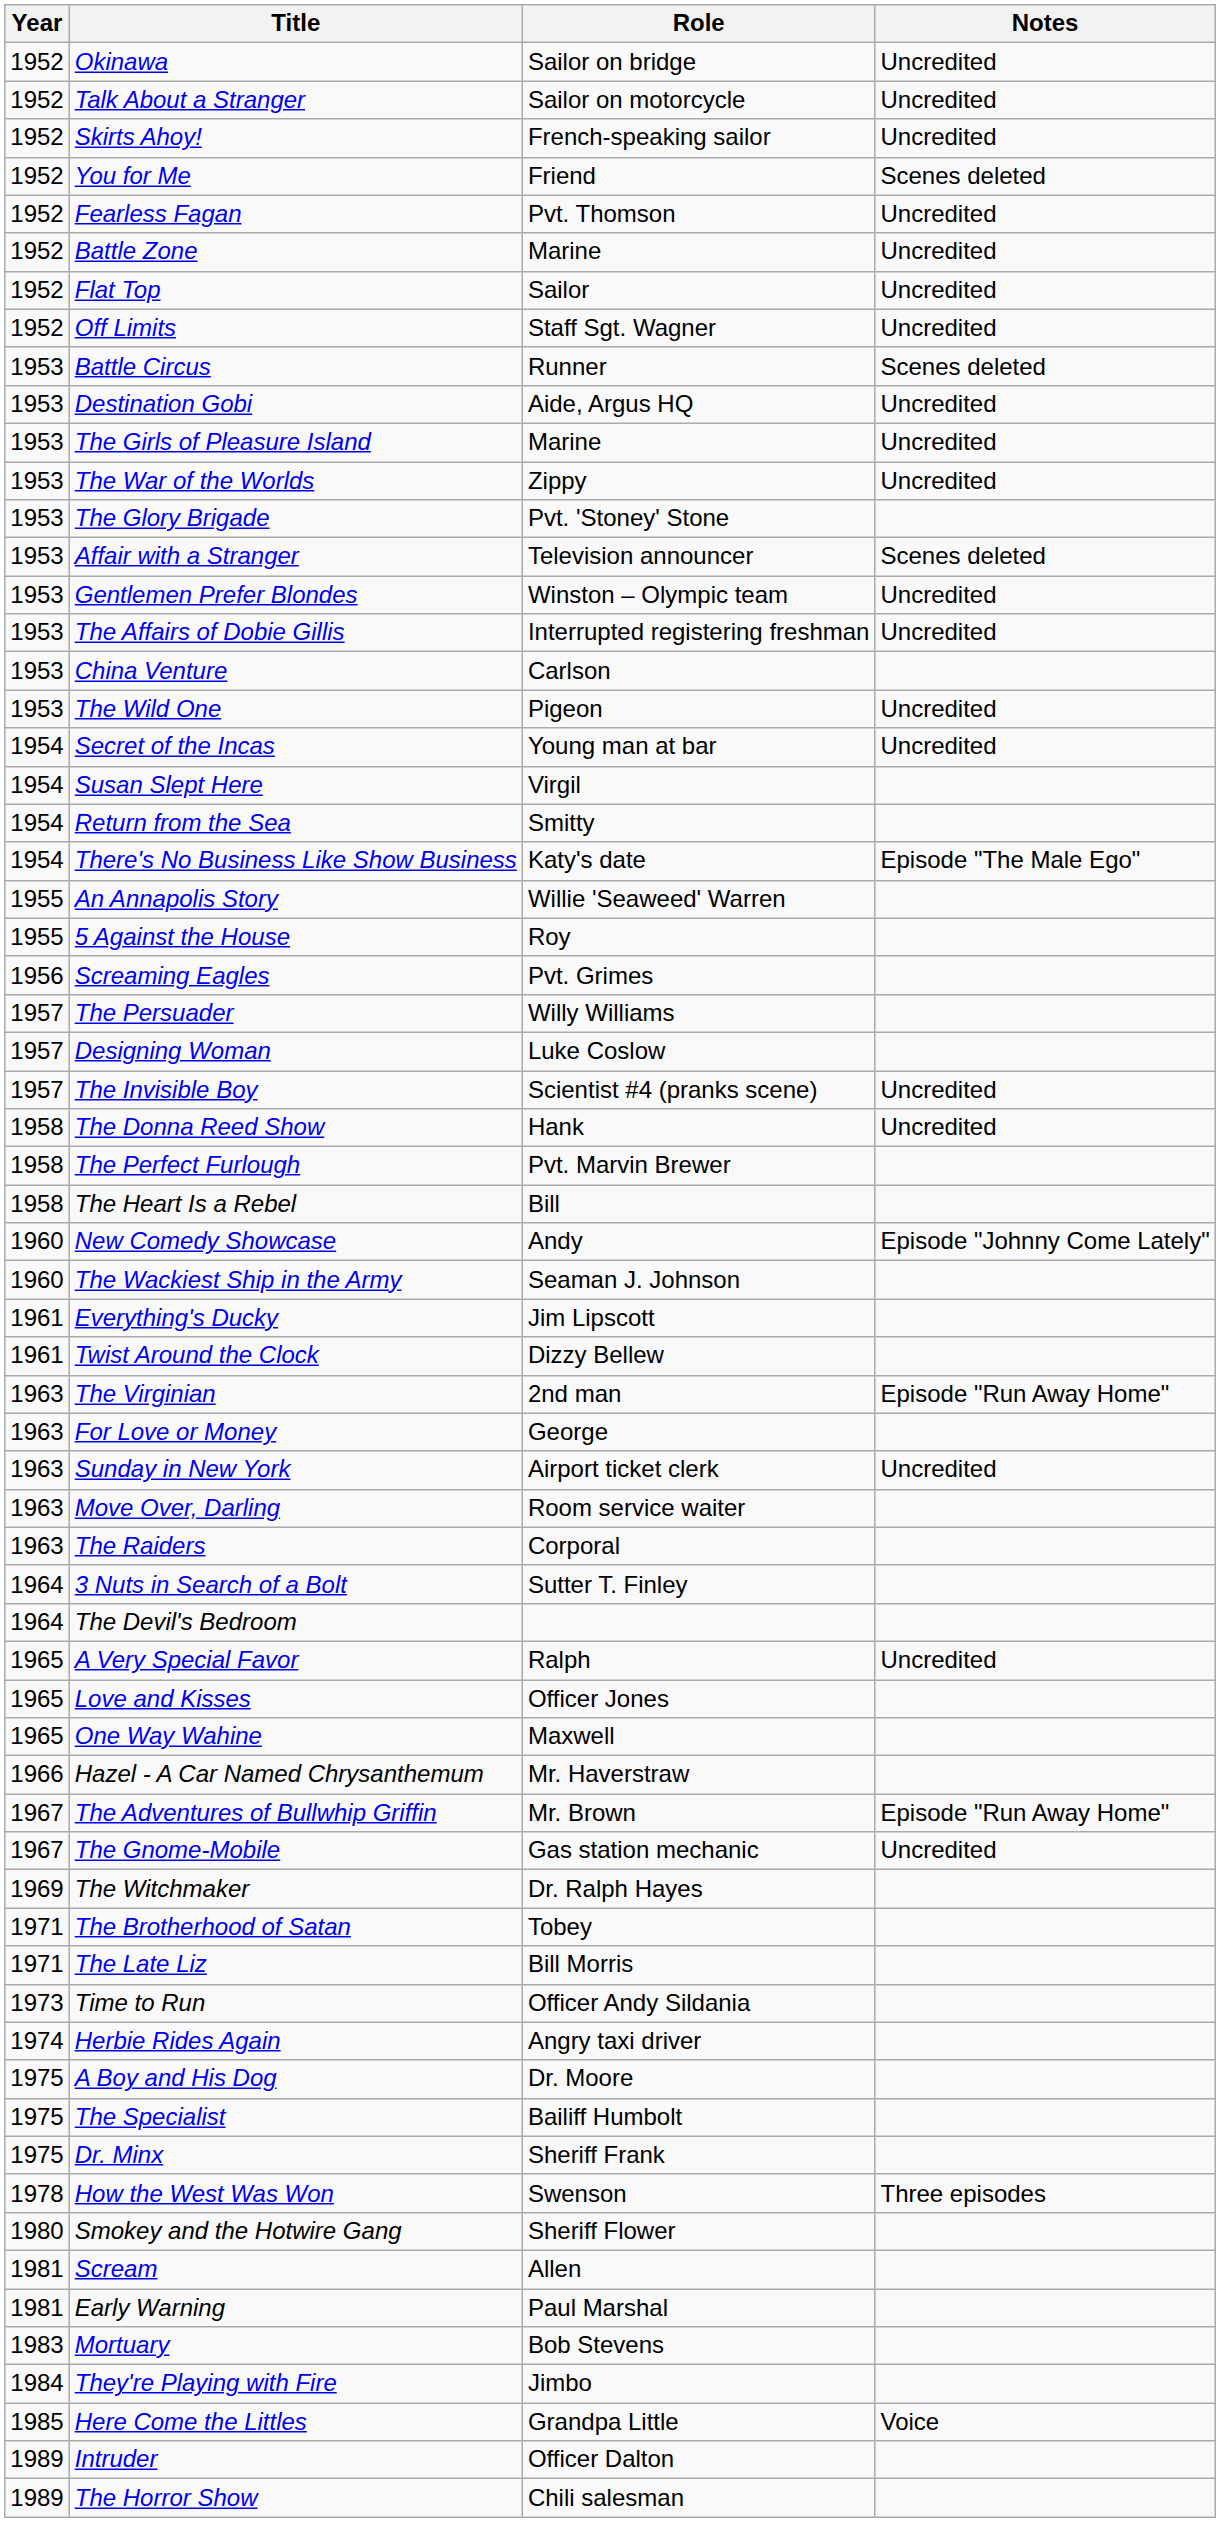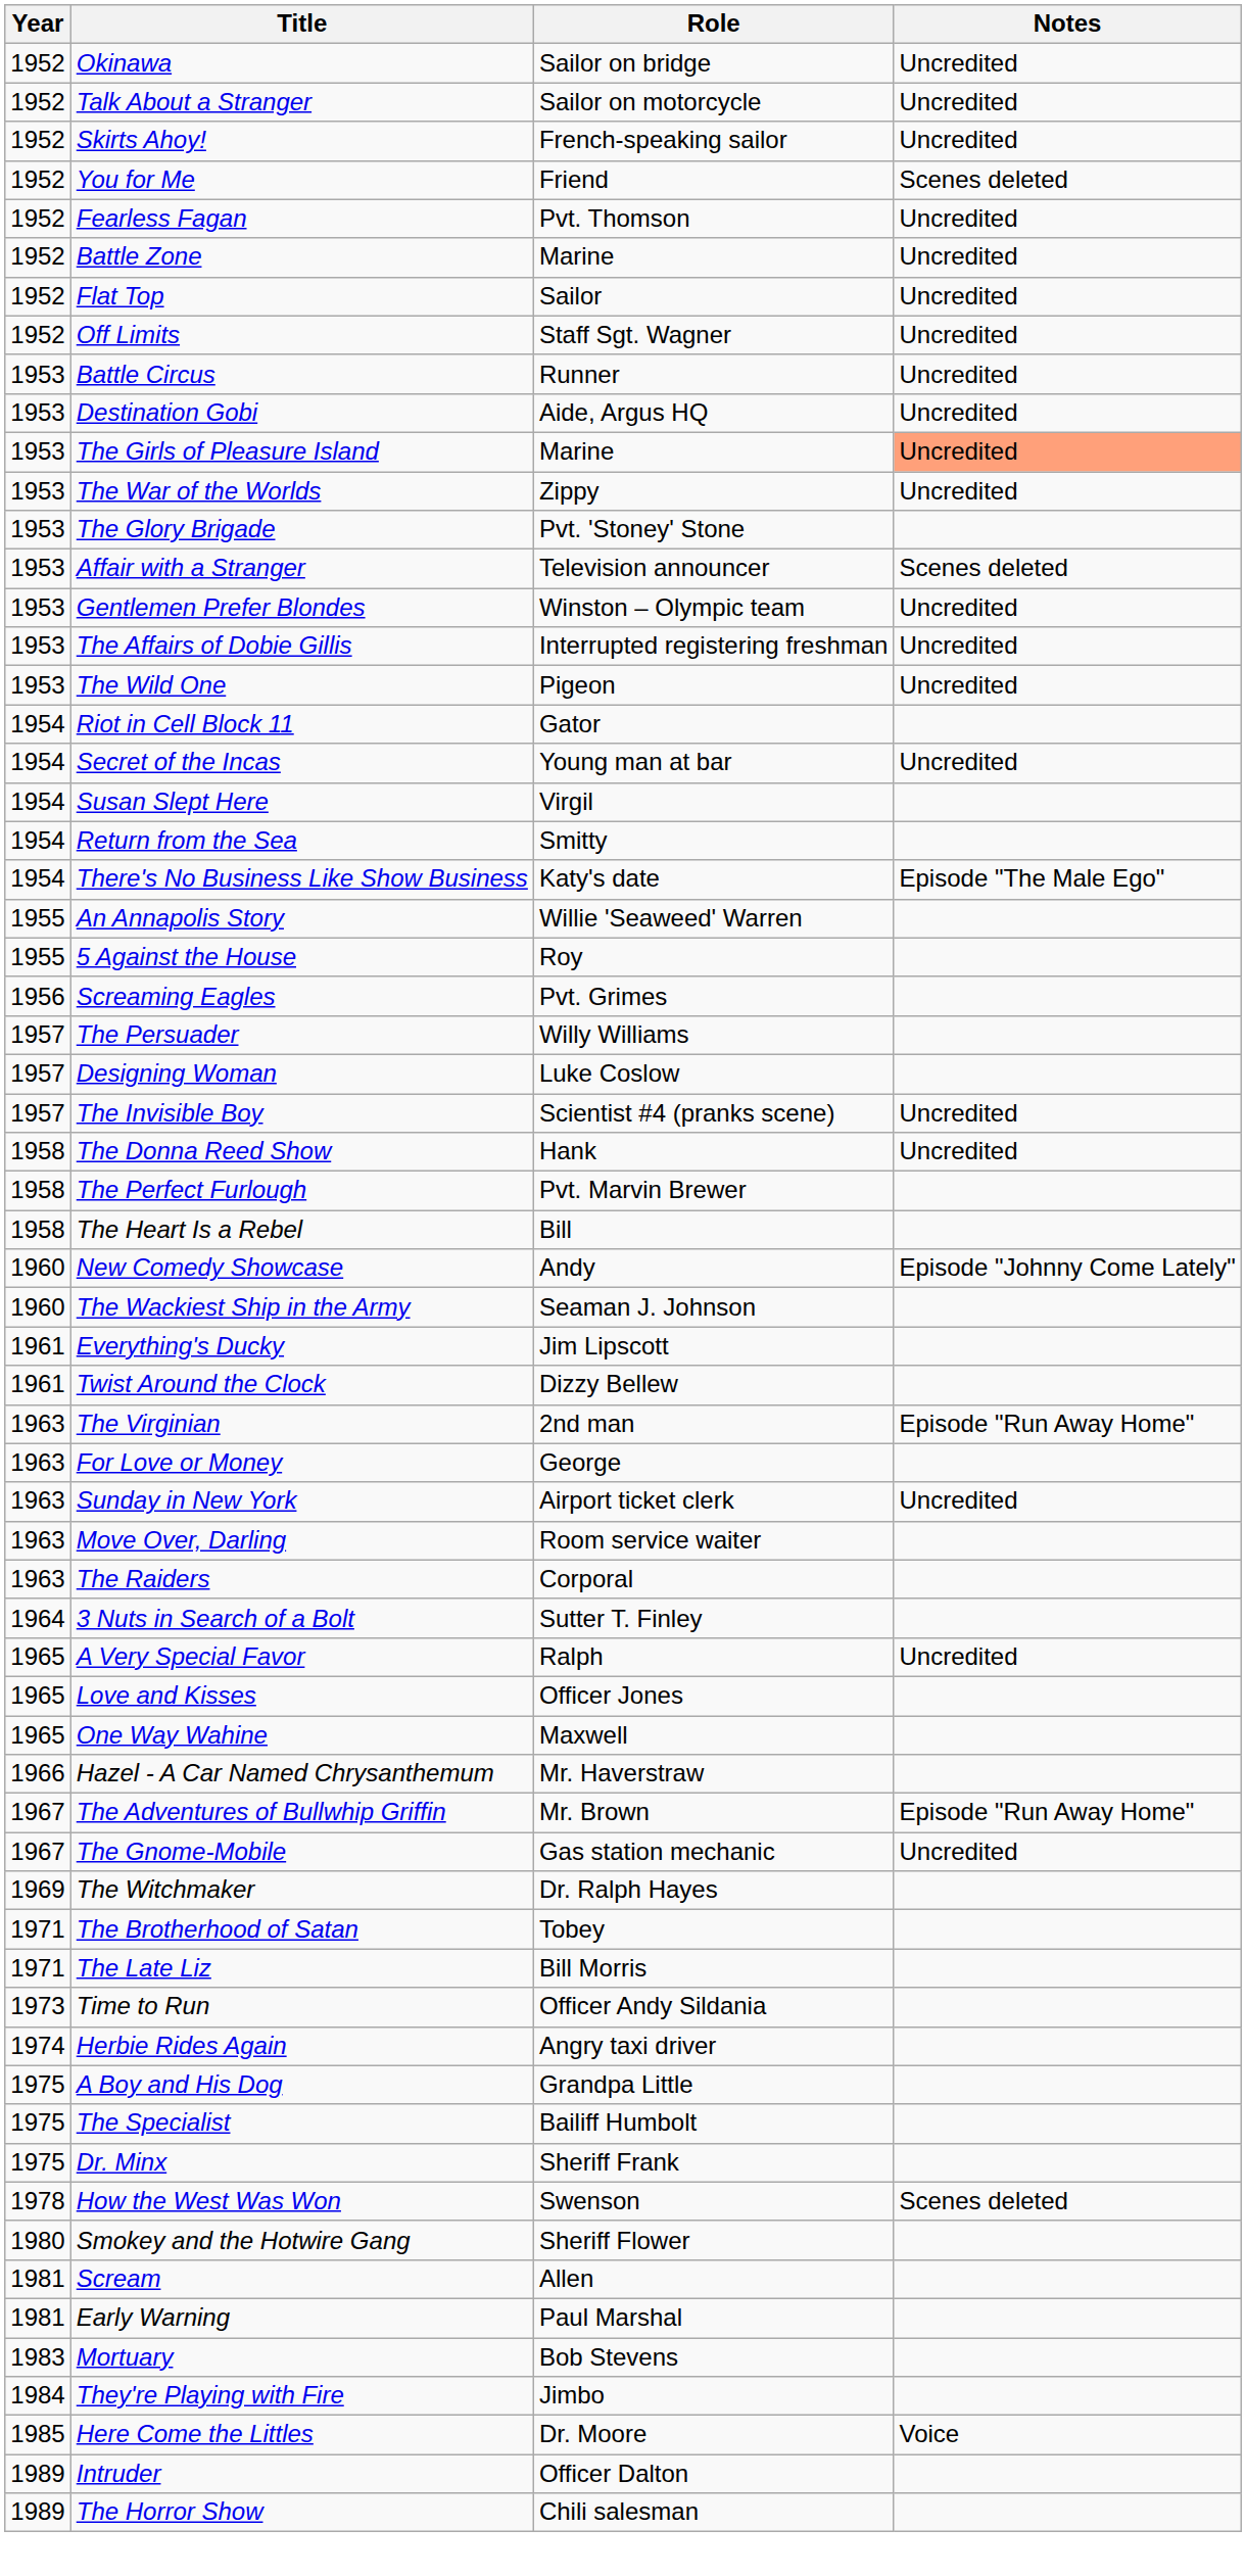Battle Circus | Notes: Scenes deleted -> Uncredited
The Girls of Pleasure Island | Notes: no background -> lightsalmon background
- row: 1953 | China Venture | Carlson
+ row: 1954 | Riot in Cell Block 11 | Gator
- row: 1964 | The Devil's Bedroom
A Boy and His Dog | Role: Dr. Moore -> Grandpa Little
How the West Was Won | Notes: Three episodes -> Scenes deleted
Here Come the Littles | Role: Grandpa Little -> Dr. Moore
